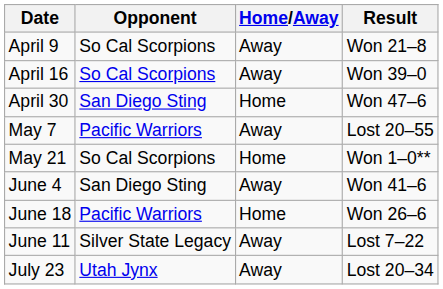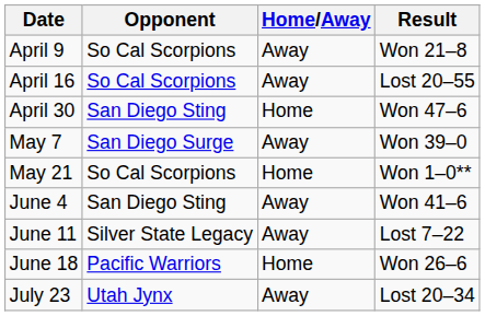April 16 | Result: Won 39–0 -> Lost 20–55
May 7 | Opponent: Pacific Warriors -> San Diego Surge
May 7 | Result: Lost 20–55 -> Won 39–0
rows swapped: June 11 <-> June 18
